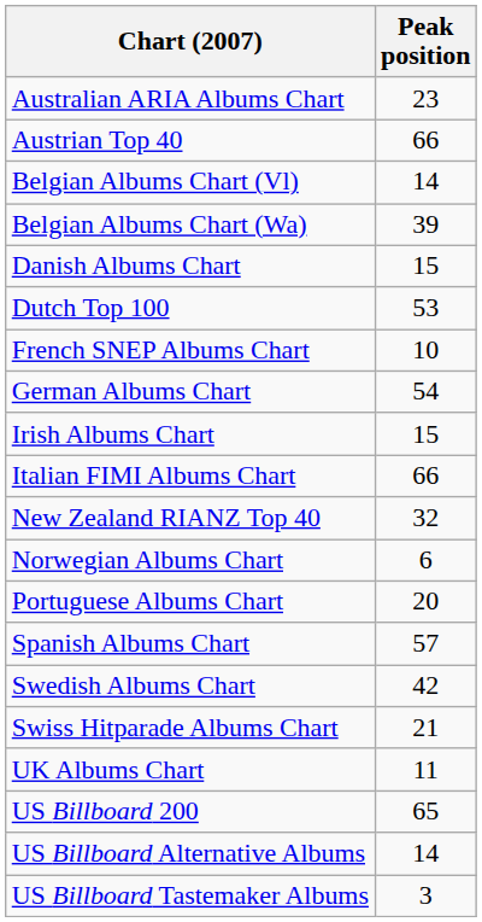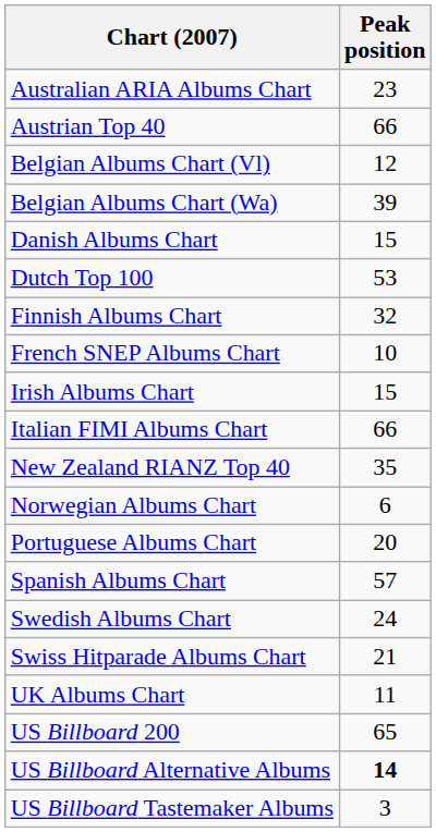Belgian Albums Chart (Vl) | Peak position: 14 -> 12
+ row: Finnish Albums Chart | 32
- row: German Albums Chart | 54
New Zealand RIANZ Top 40 | Peak position: 32 -> 35
Swedish Albums Chart | Peak position: 42 -> 24
US Billboard Alternative Albums | Peak position: normal -> bold
